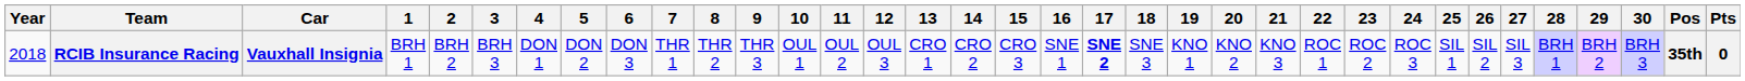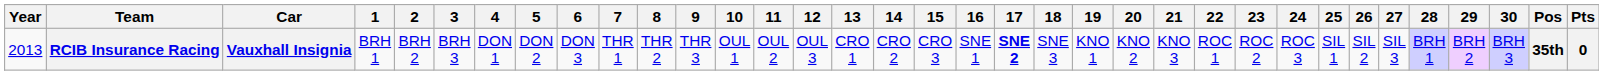RCIB Insurance Racing | Year: 2018 -> 2013
